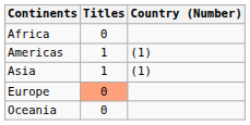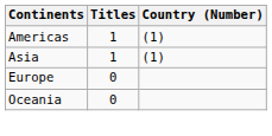- row: Africa | 0
Europe | Titles: lightsalmon background -> no background
